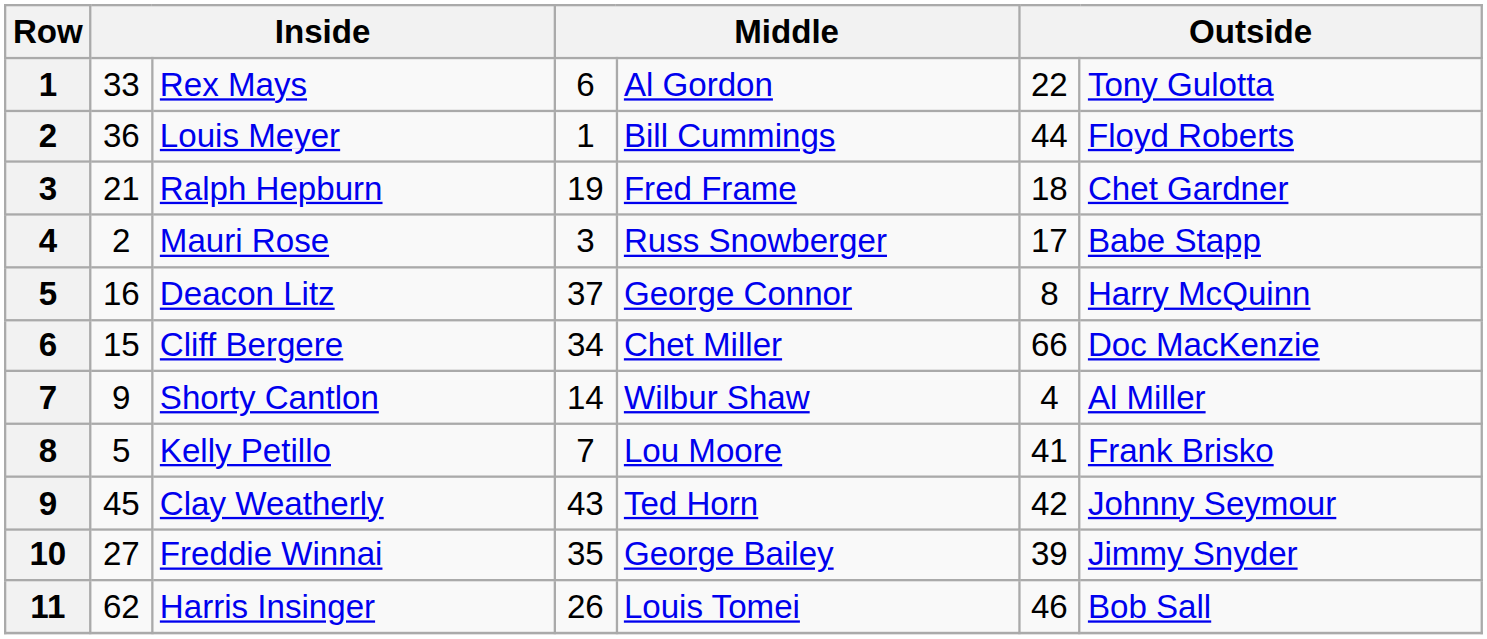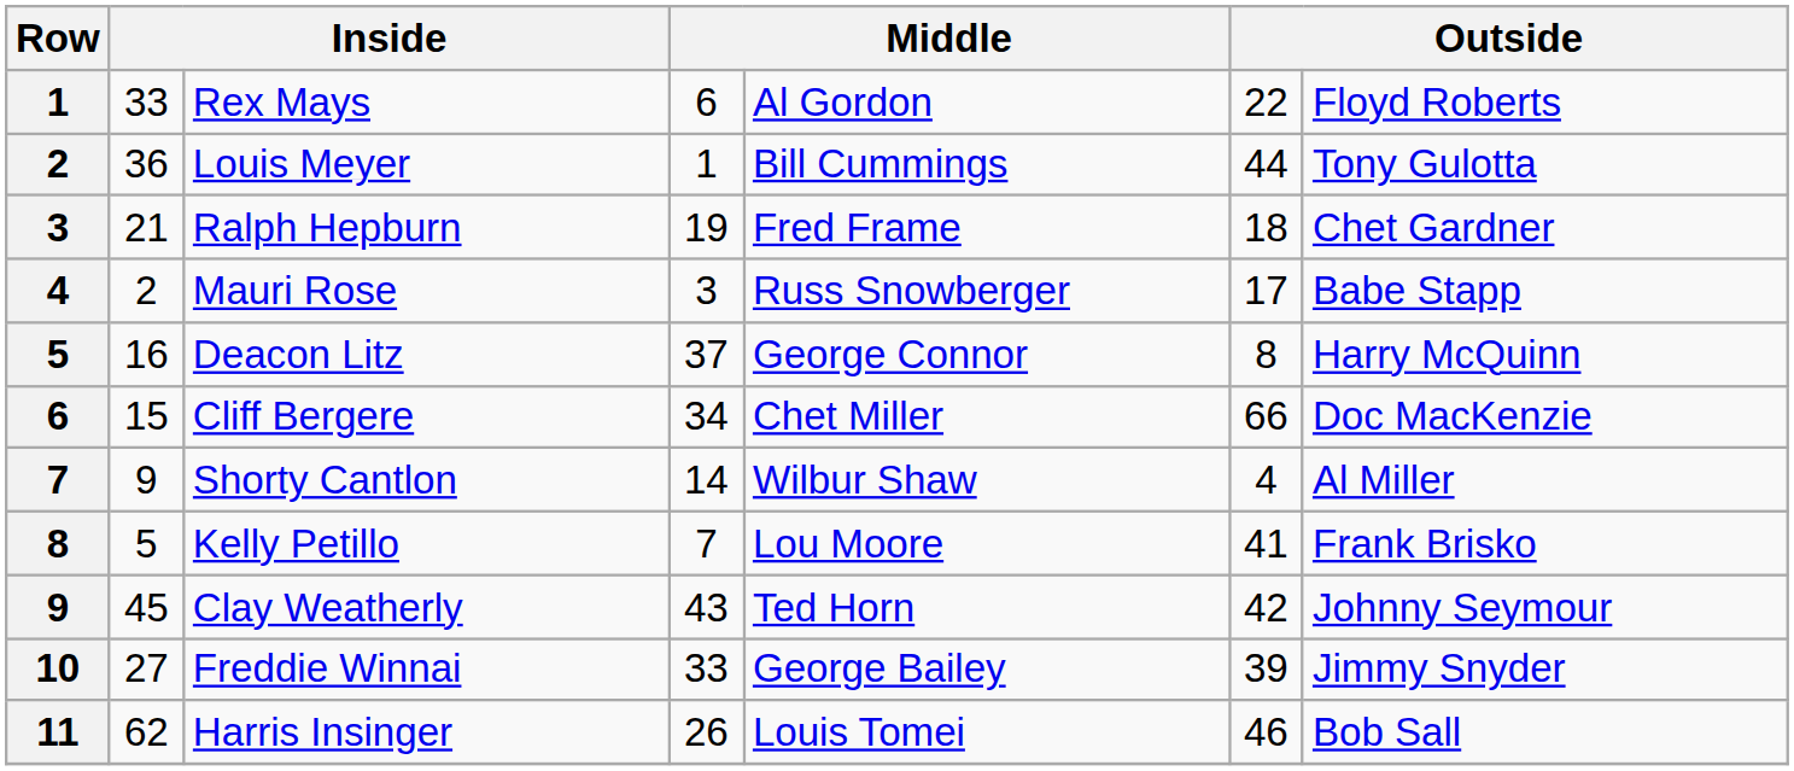Rex Mays | column 7: Tony Gulotta -> Floyd Roberts
Louis Meyer | column 7: Floyd Roberts -> Tony Gulotta
Freddie Winnai | column 4: 35 -> 33
